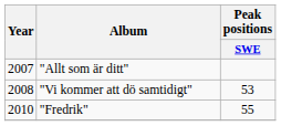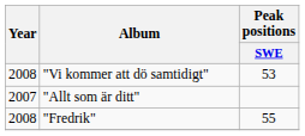rows swapped: "Allt som är ditt" <-> "Vi kommer att dö samtidigt"
"Fredrik" | Year: 2010 -> 2008
